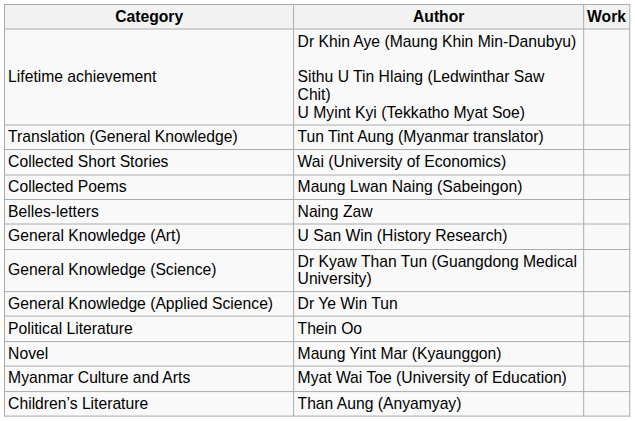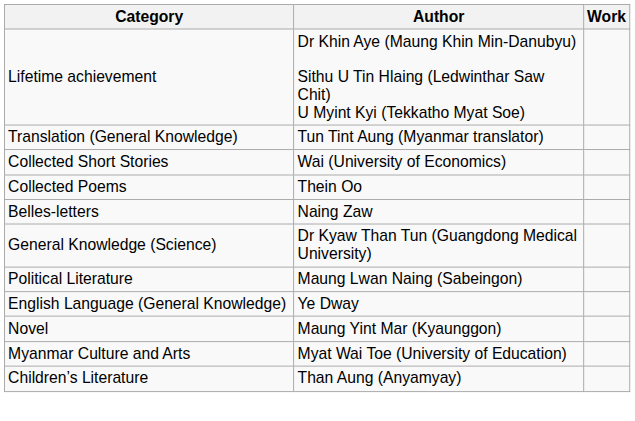Collected Poems | Author: Maung Lwan Naing (Sabeingon) -> Thein Oo
- row: General Knowledge (Art) | U San Win (History Research)
- row: General Knowledge (Applied Science) | Dr Ye Win Tun
Political Literature | Author: Thein Oo -> Maung Lwan Naing (Sabeingon)
+ row: English Language (General Knowledge) | Ye Dway
